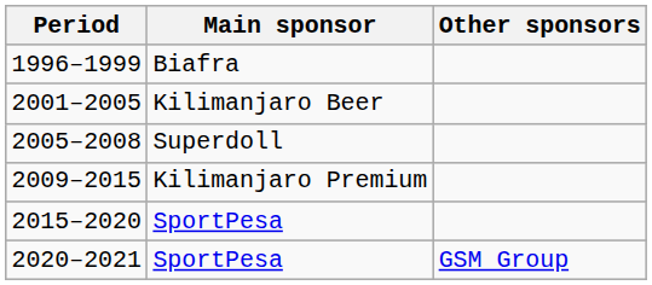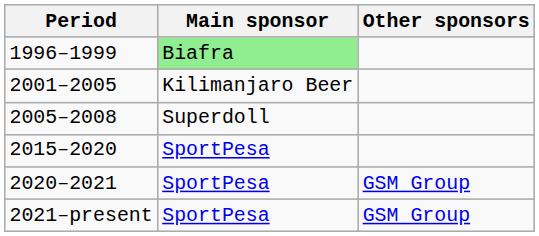1996–1999 | Main sponsor: no background -> lightgreen background
- row: 2009–2015 | Kilimanjaro Premium
+ row: 2021–present | SportPesa | GSM Group
